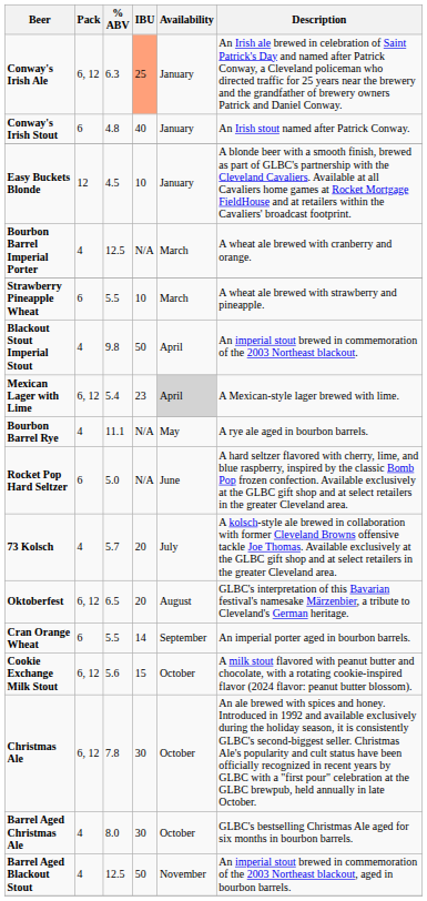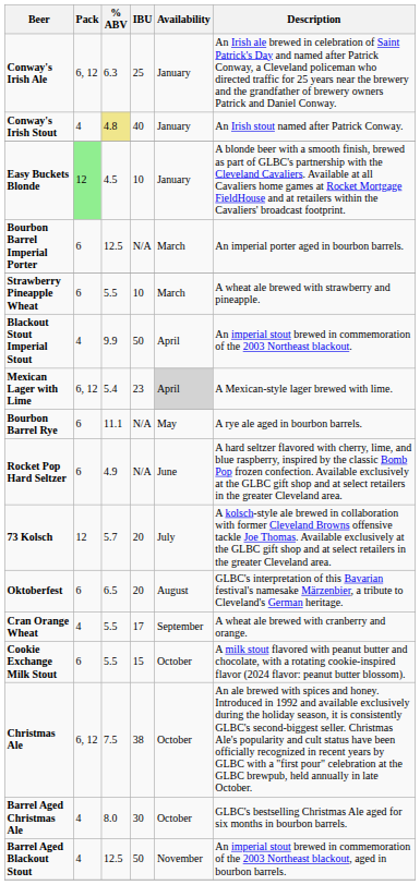Conway's Irish Ale | IBU: lightsalmon background -> no background
Conway's Irish Stout | Pack: 6 -> 4
Conway's Irish Stout | % ABV: no background -> khaki background
Easy Buckets Blonde | Pack: no background -> lightgreen background
Bourbon Barrel Imperial Porter | Pack: 4 -> 6
Bourbon Barrel Imperial Porter | Description: A wheat ale brewed with cranberry and orange. -> An imperial porter aged in bourbon barrels.
Blackout Stout Imperial Stout | % ABV: 9.8 -> 9.9
Bourbon Barrel Rye | Pack: 4 -> 6
Rocket Pop Hard Seltzer | % ABV: 5.0 -> 4.9
73 Kolsch | Pack: 4 -> 12
Oktoberfest | Pack: 6, 12 -> 6
Cran Orange Wheat | Pack: 6 -> 4
Cran Orange Wheat | IBU: 14 -> 17
Cran Orange Wheat | Description: An imperial porter aged in bourbon barrels. -> A wheat ale brewed with cranberry and orange.
Cookie Exchange Milk Stout | Pack: 6, 12 -> 6
Cookie Exchange Milk Stout | % ABV: 5.6 -> 5.5
Christmas Ale | % ABV: 7.8 -> 7.5
Christmas Ale | IBU: 30 -> 38
